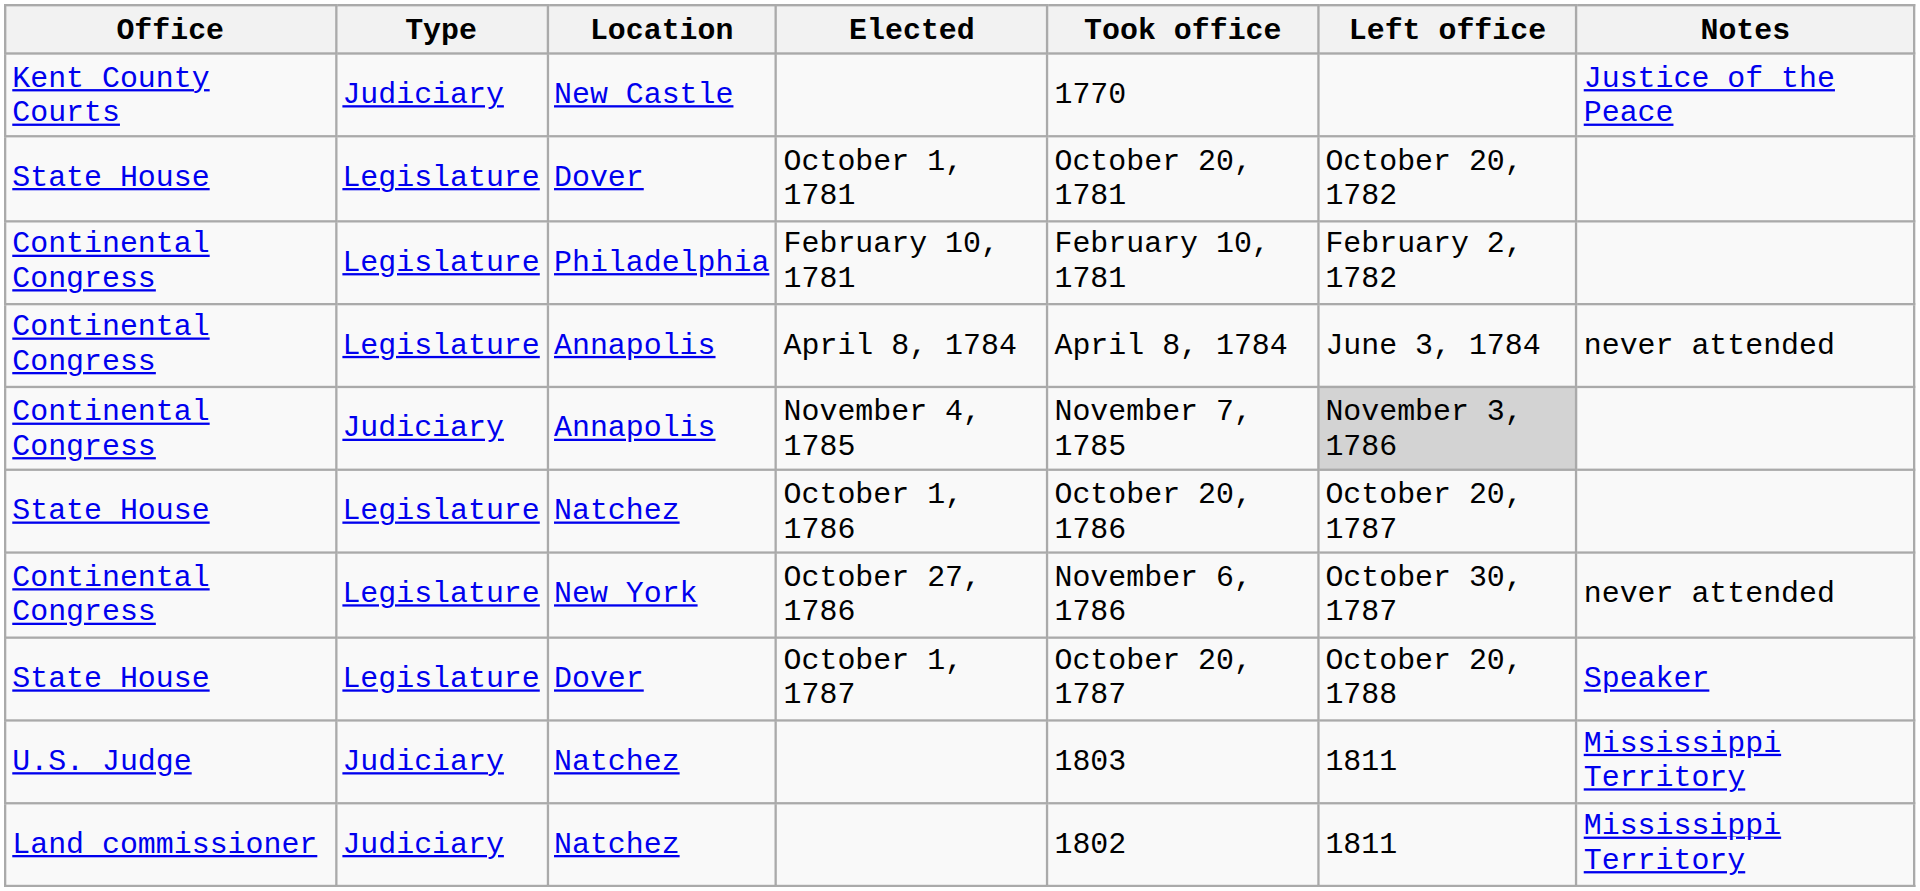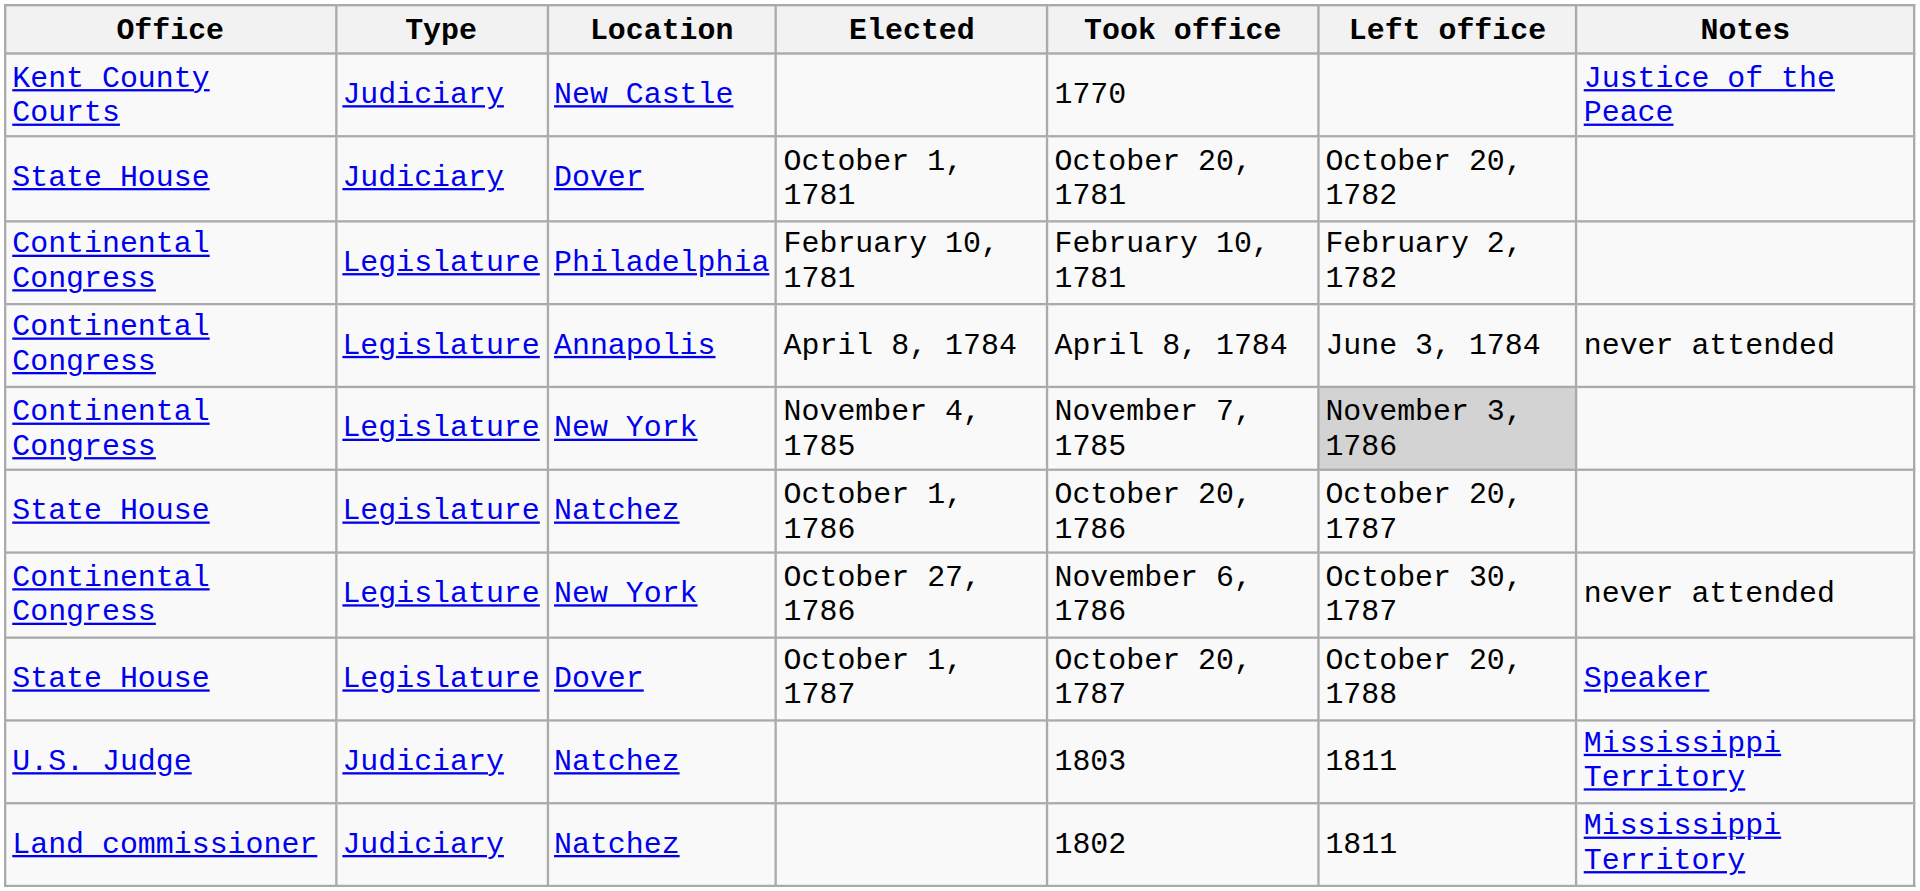October 1, 1781 | Type: Legislature -> Judiciary
November 4, 1785 | Type: Judiciary -> Legislature
November 4, 1785 | Location: Annapolis -> New York
